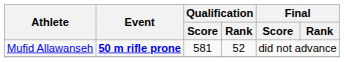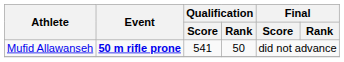Mufid Allawanseh | Qualification / Score: 581 -> 541
Mufid Allawanseh | Qualification / Rank: 52 -> 50
